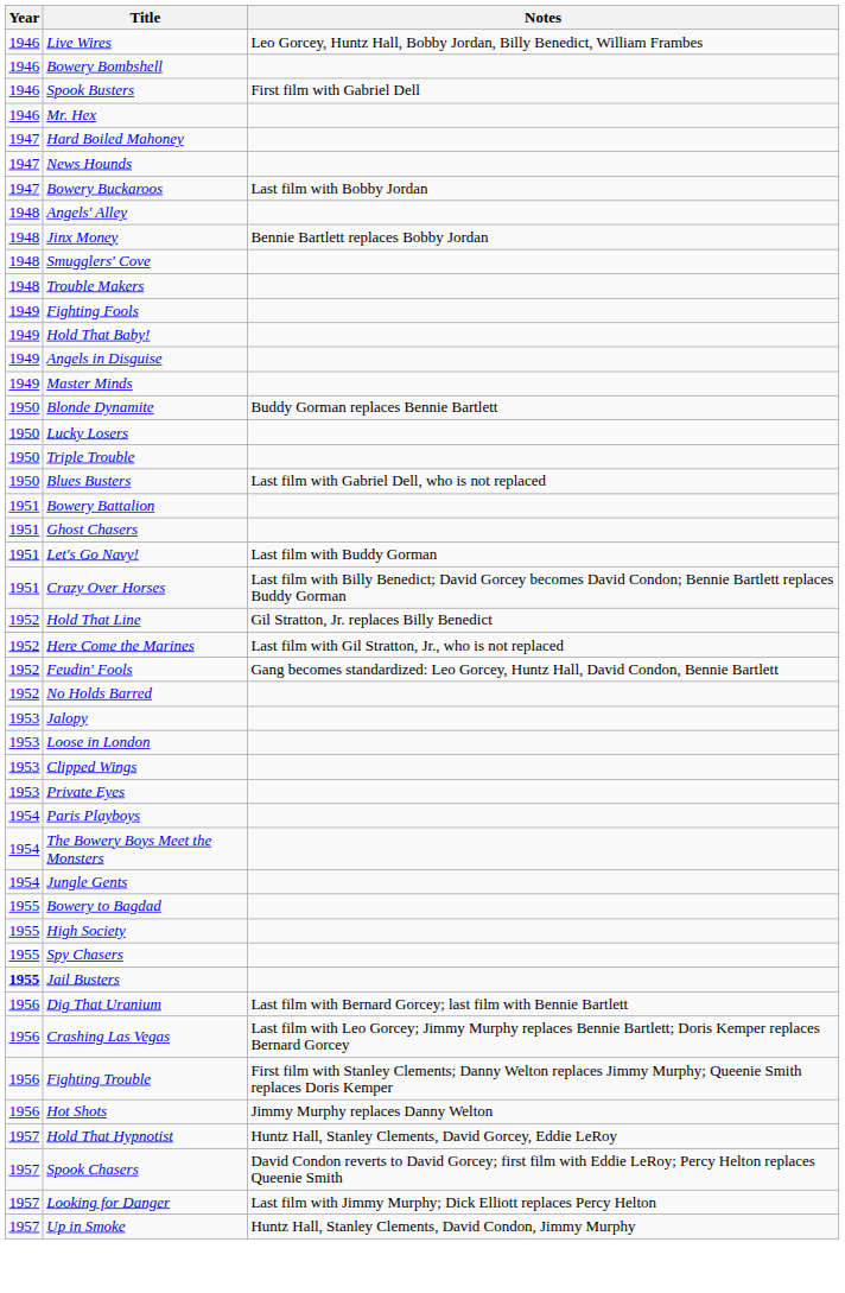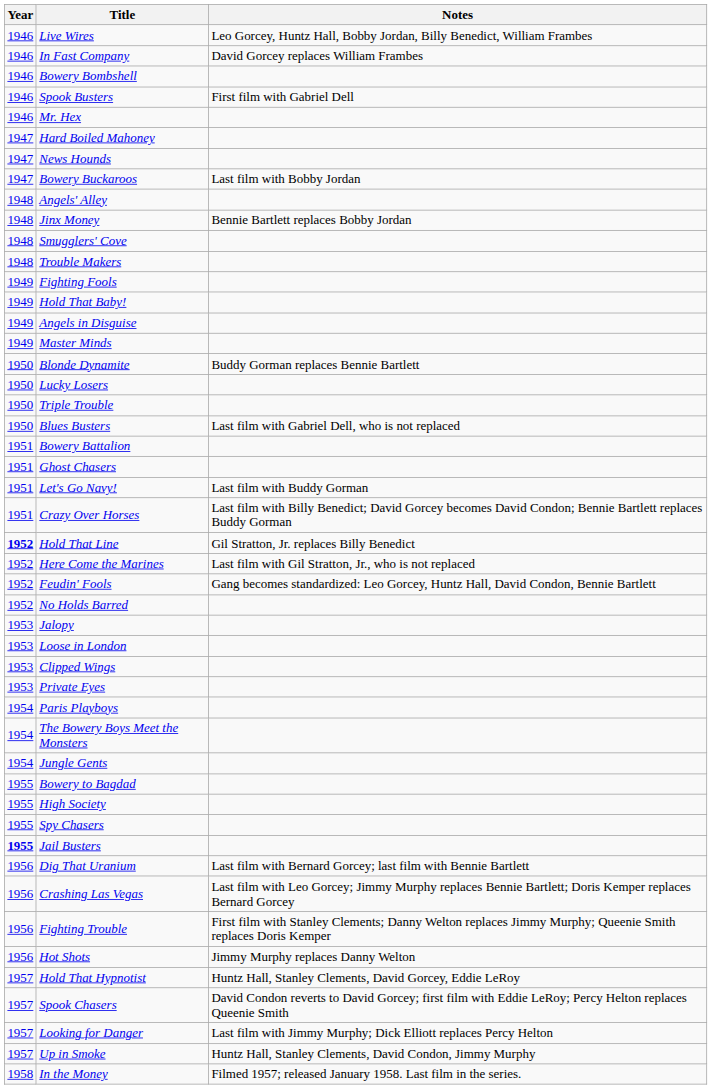+ row: 1946 | In Fast Company | David Gorcey replaces William Frambes
Hold That Line | Year: normal -> bold
+ row: 1958 | In the Money | Filmed 1957; released January 1958. Last film in the series.
